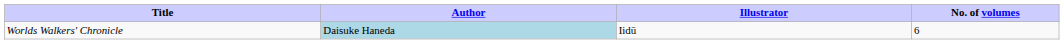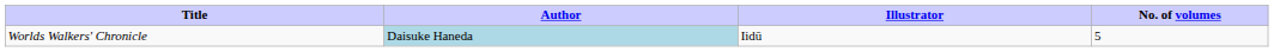Worlds Walkers' Chronicle | No. of volumes: 6 -> 5
